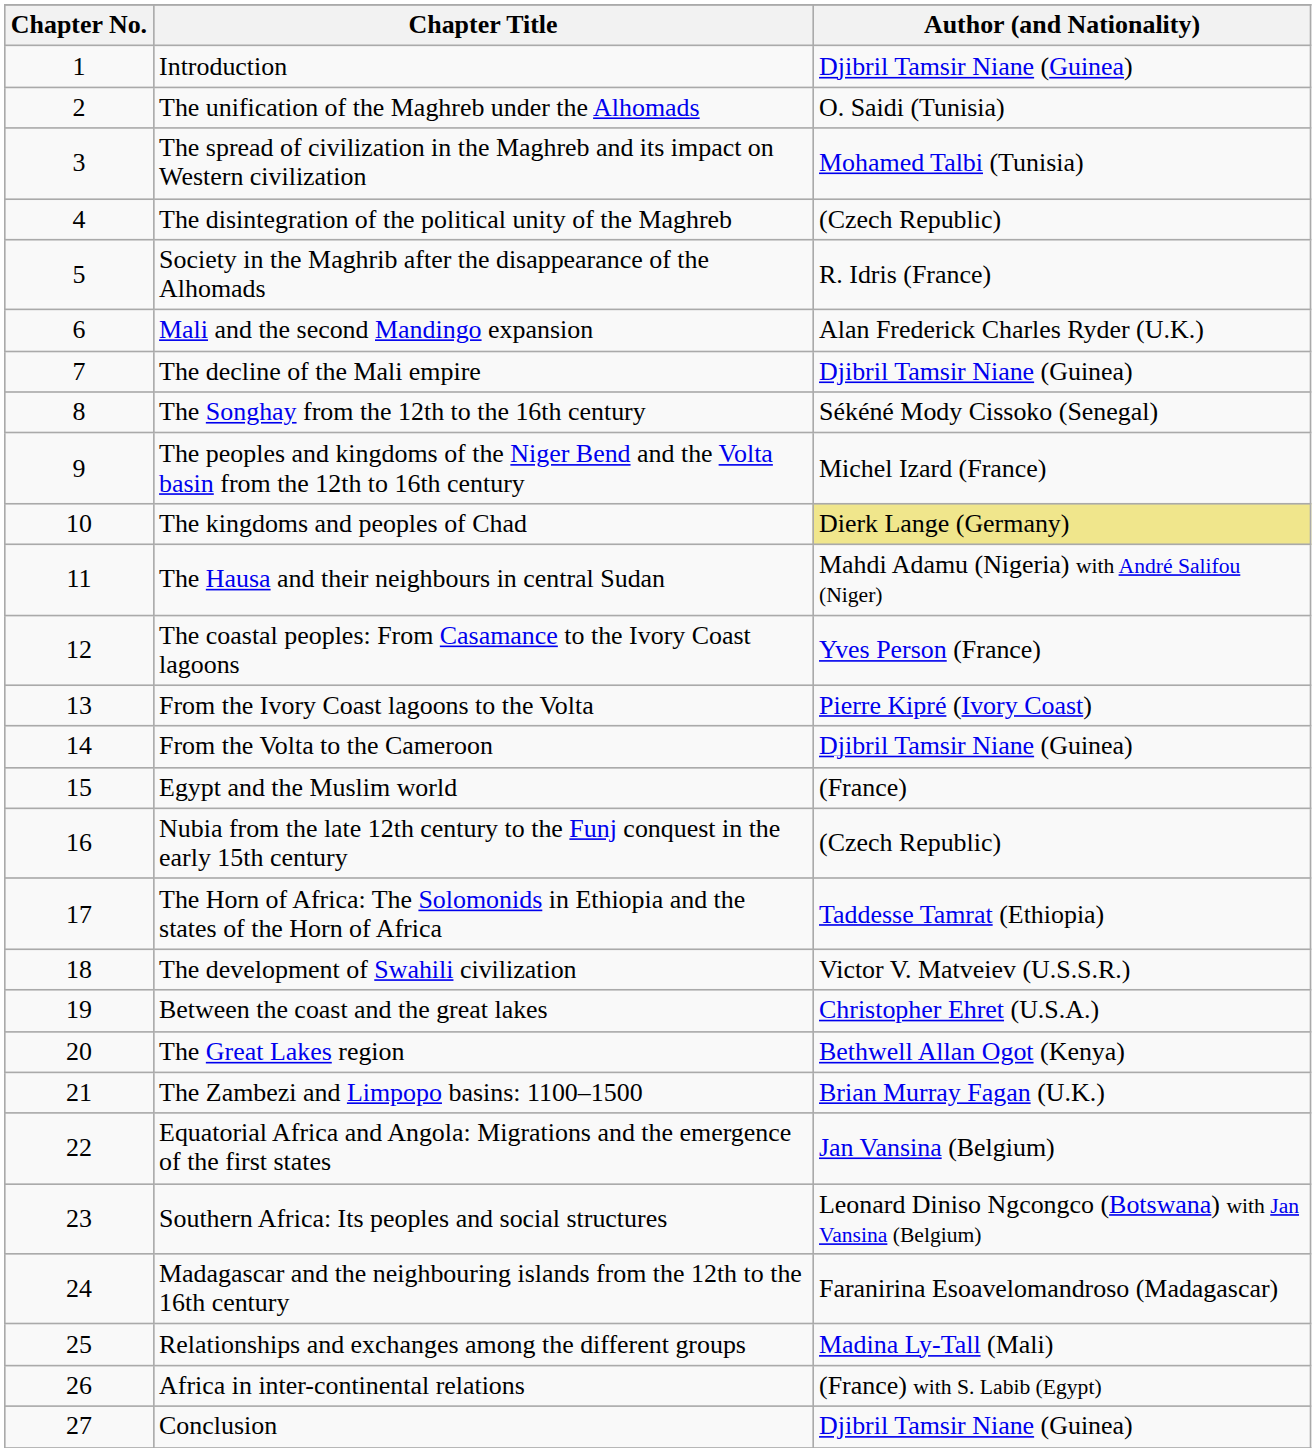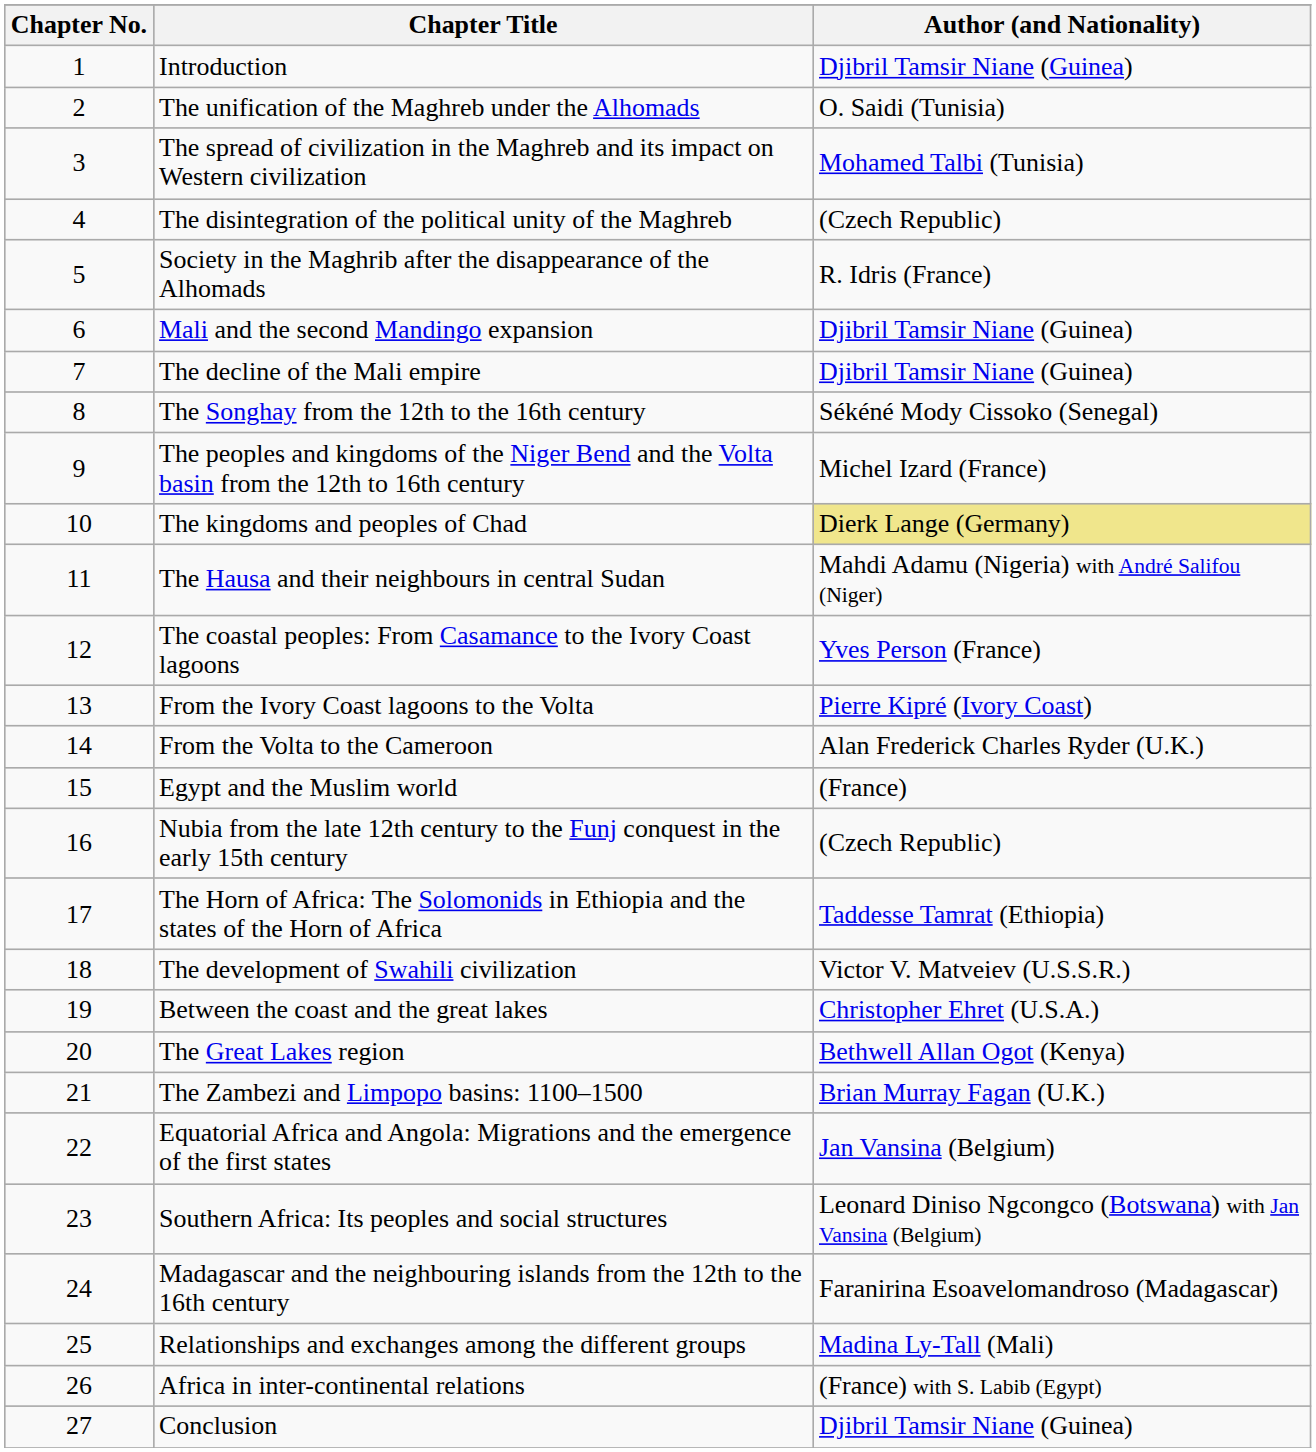Mali and the second Mandingo expansion | Author (and Nationality): Alan Frederick Charles Ryder (U.K.) -> Djibril Tamsir Niane (Guinea)
From the Volta to the Cameroon | Author (and Nationality): Djibril Tamsir Niane (Guinea) -> Alan Frederick Charles Ryder (U.K.)
